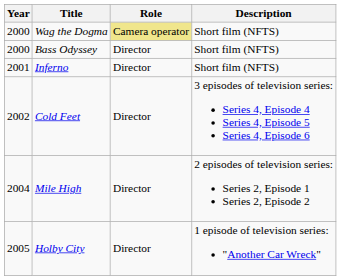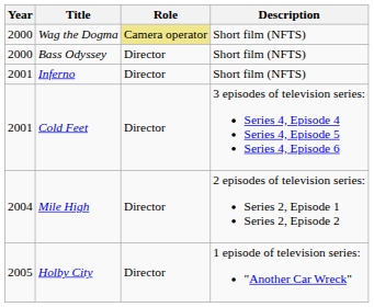Cold Feet | Year: 2002 -> 2001
